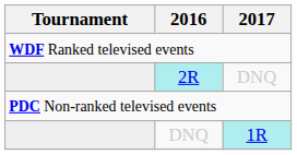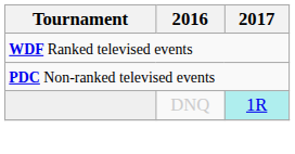- row: 2R | DNQ
